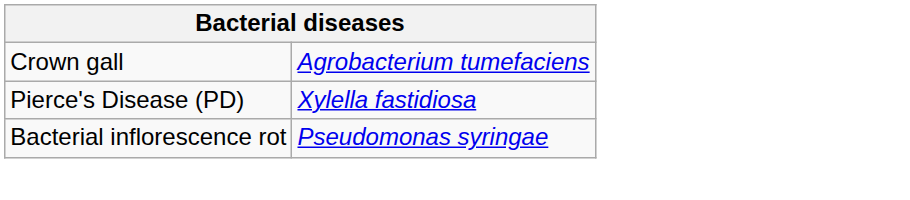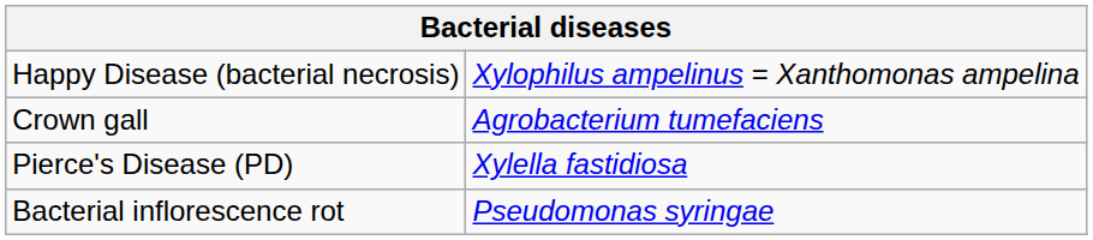+ row: Happy Disease (bacterial necrosis) | Xylophilus ampelinus = Xanthomonas ampelina
